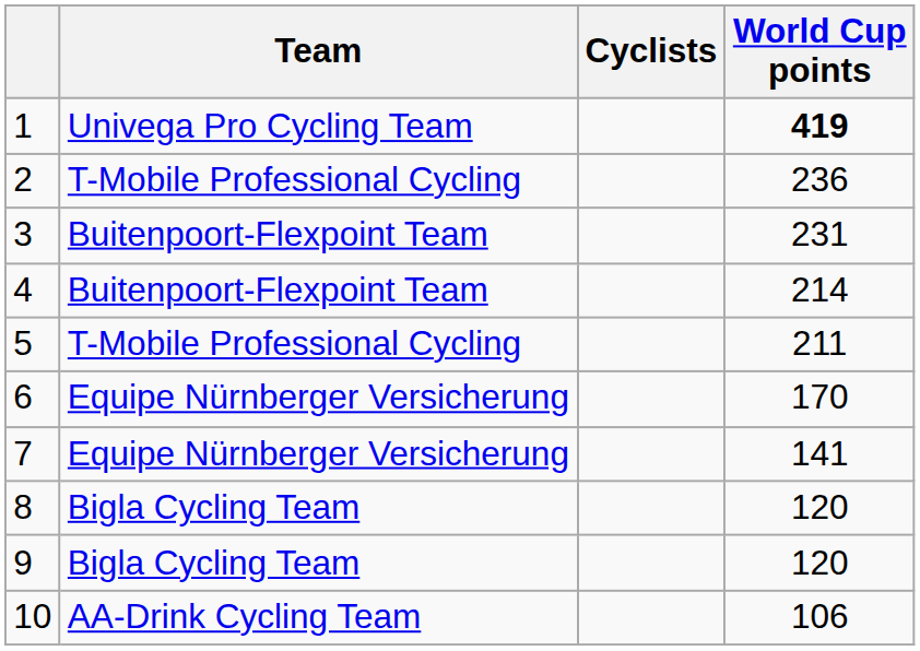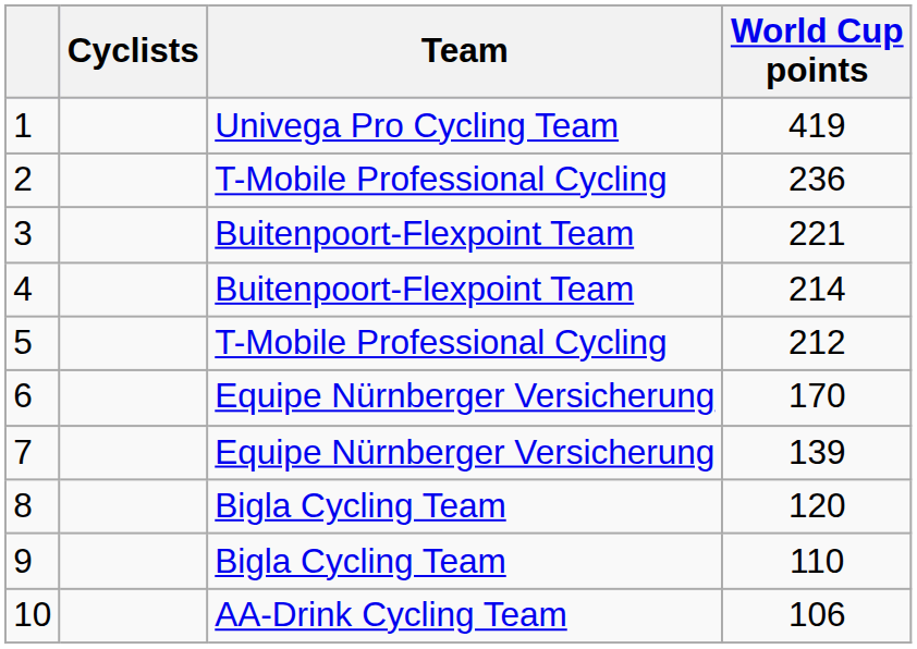columns swapped: Cyclists <-> Team
1 | World Cup points: bold -> normal
3 | World Cup points: 231 -> 221
5 | World Cup points: 211 -> 212
7 | World Cup points: 141 -> 139
9 | World Cup points: 120 -> 110
